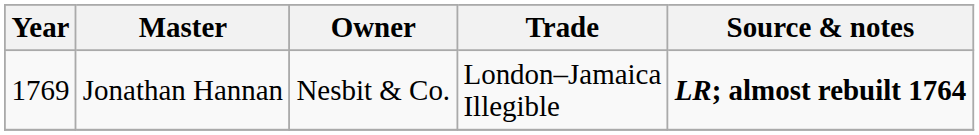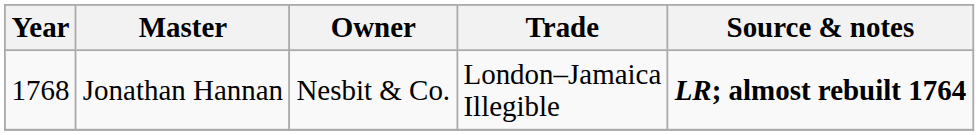Jonathan Hannan | Year: 1769 -> 1768
